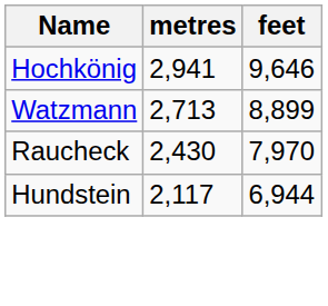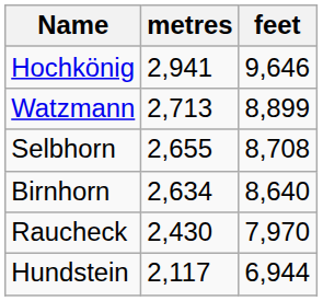+ row: Selbhorn | 2,655 | 8,708
+ row: Birnhorn | 2,634 | 8,640
